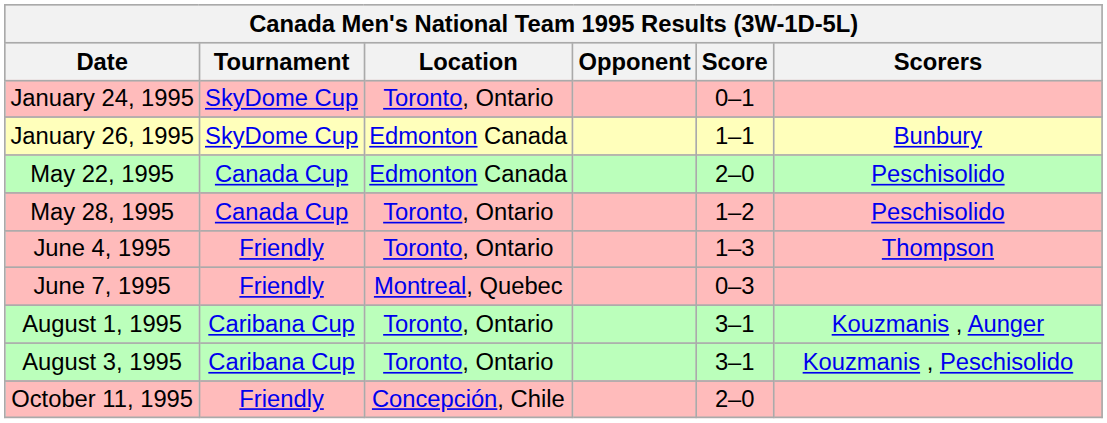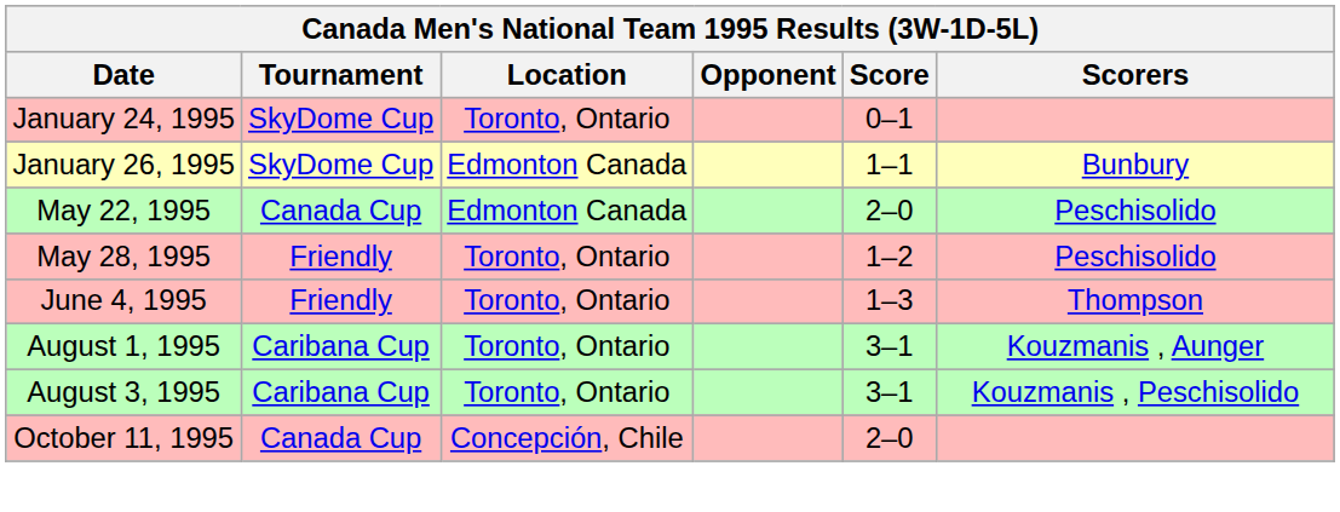May 28, 1995 | Tournament: Canada Cup -> Friendly
- row: June 7, 1995 | Friendly | Montreal, Quebec | 0–3
October 11, 1995 | Tournament: Friendly -> Canada Cup
